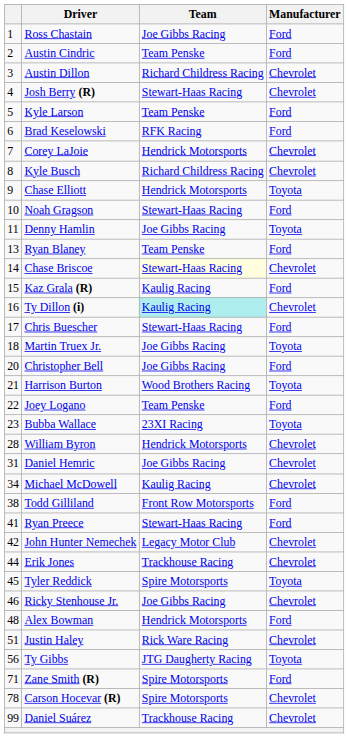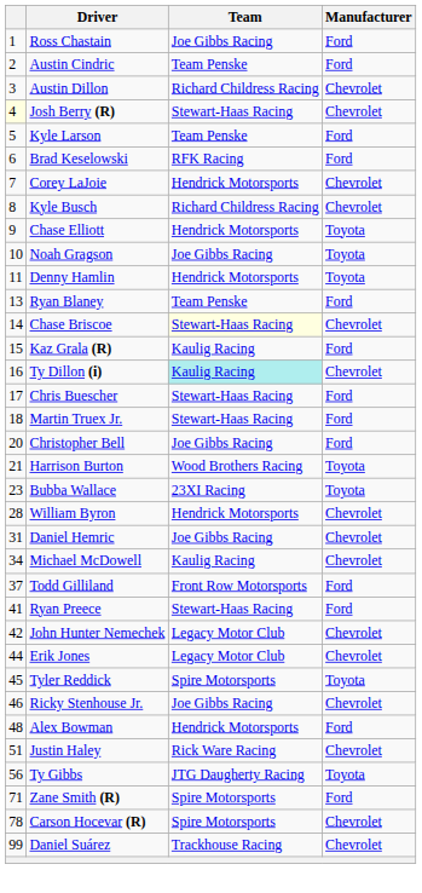Josh Berry (R) | column 1: no background -> lightyellow background
Noah Gragson | Team: Stewart-Haas Racing -> Joe Gibbs Racing
Noah Gragson | Manufacturer: Ford -> Toyota
Denny Hamlin | Team: Joe Gibbs Racing -> Hendrick Motorsports
Martin Truex Jr. | Team: Joe Gibbs Racing -> Stewart-Haas Racing
Martin Truex Jr. | Manufacturer: Toyota -> Ford
- row: 22 | Joey Logano | Team Penske | Ford
Todd Gilliland | column 1: 38 -> 37
Erik Jones | Team: Trackhouse Racing -> Legacy Motor Club
